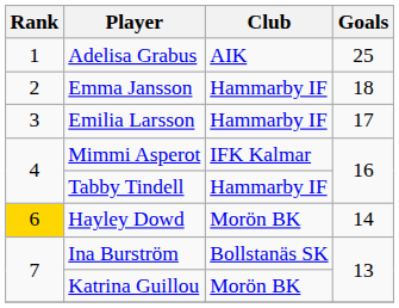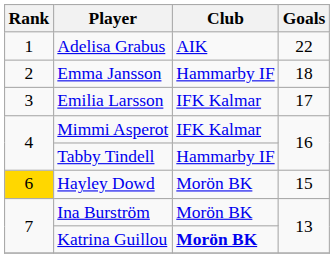Adelisa Grabus | Goals: 25 -> 22
Emilia Larsson | Club: Hammarby IF -> IFK Kalmar
Hayley Dowd | Goals: 14 -> 15
Ina Burström | Club: Bollstanäs SK -> Morön BK
Katrina Guillou | Club: normal -> bold
